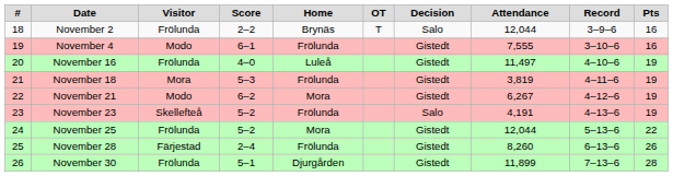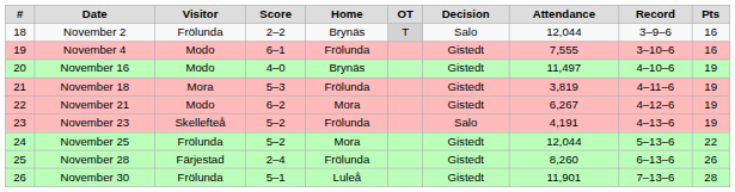November 2 | OT: no background -> lightgrey background
November 16 | Visitor: Frölunda -> Modo
November 16 | Home: Luleå -> Brynäs
November 30 | Home: Djurgården -> Luleå
November 30 | Attendance: 11,899 -> 11,901
